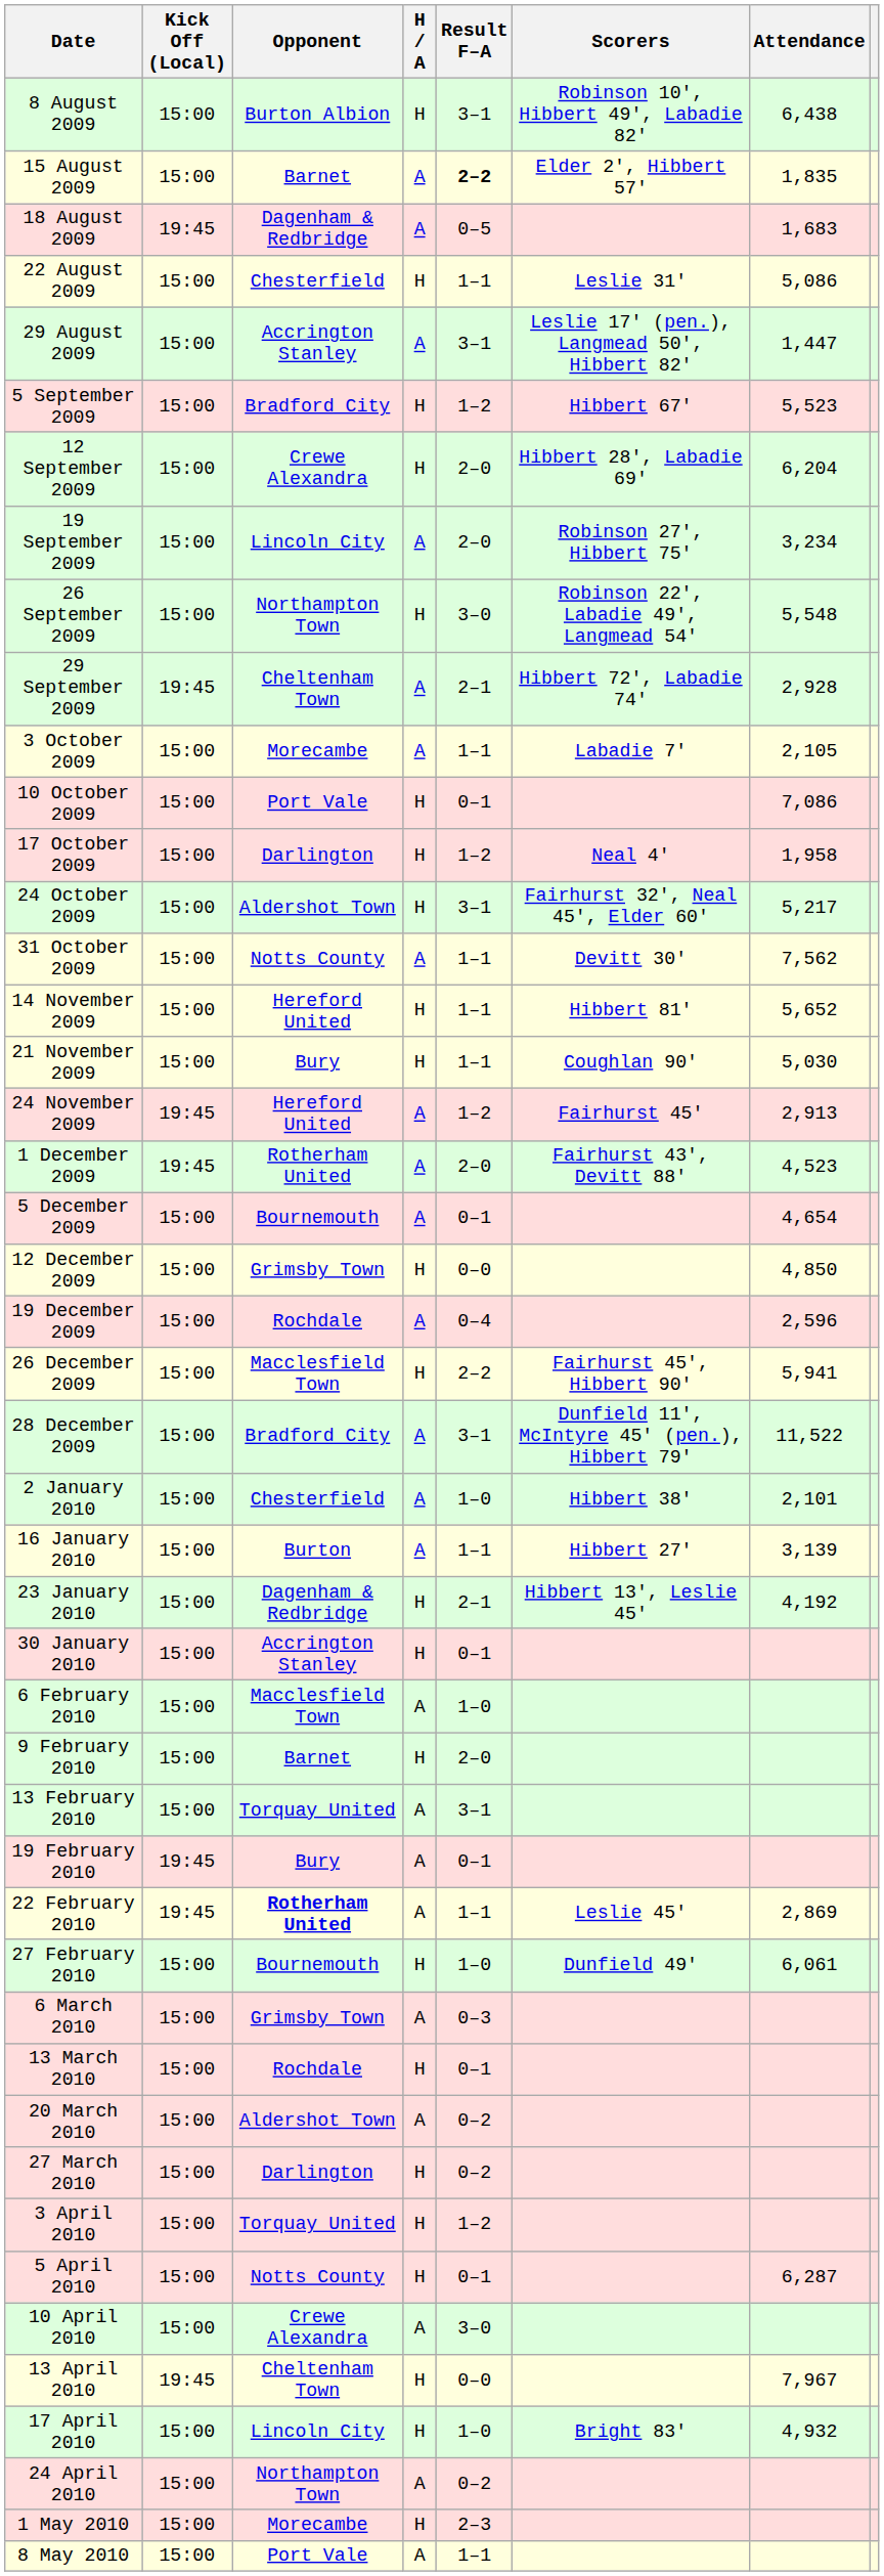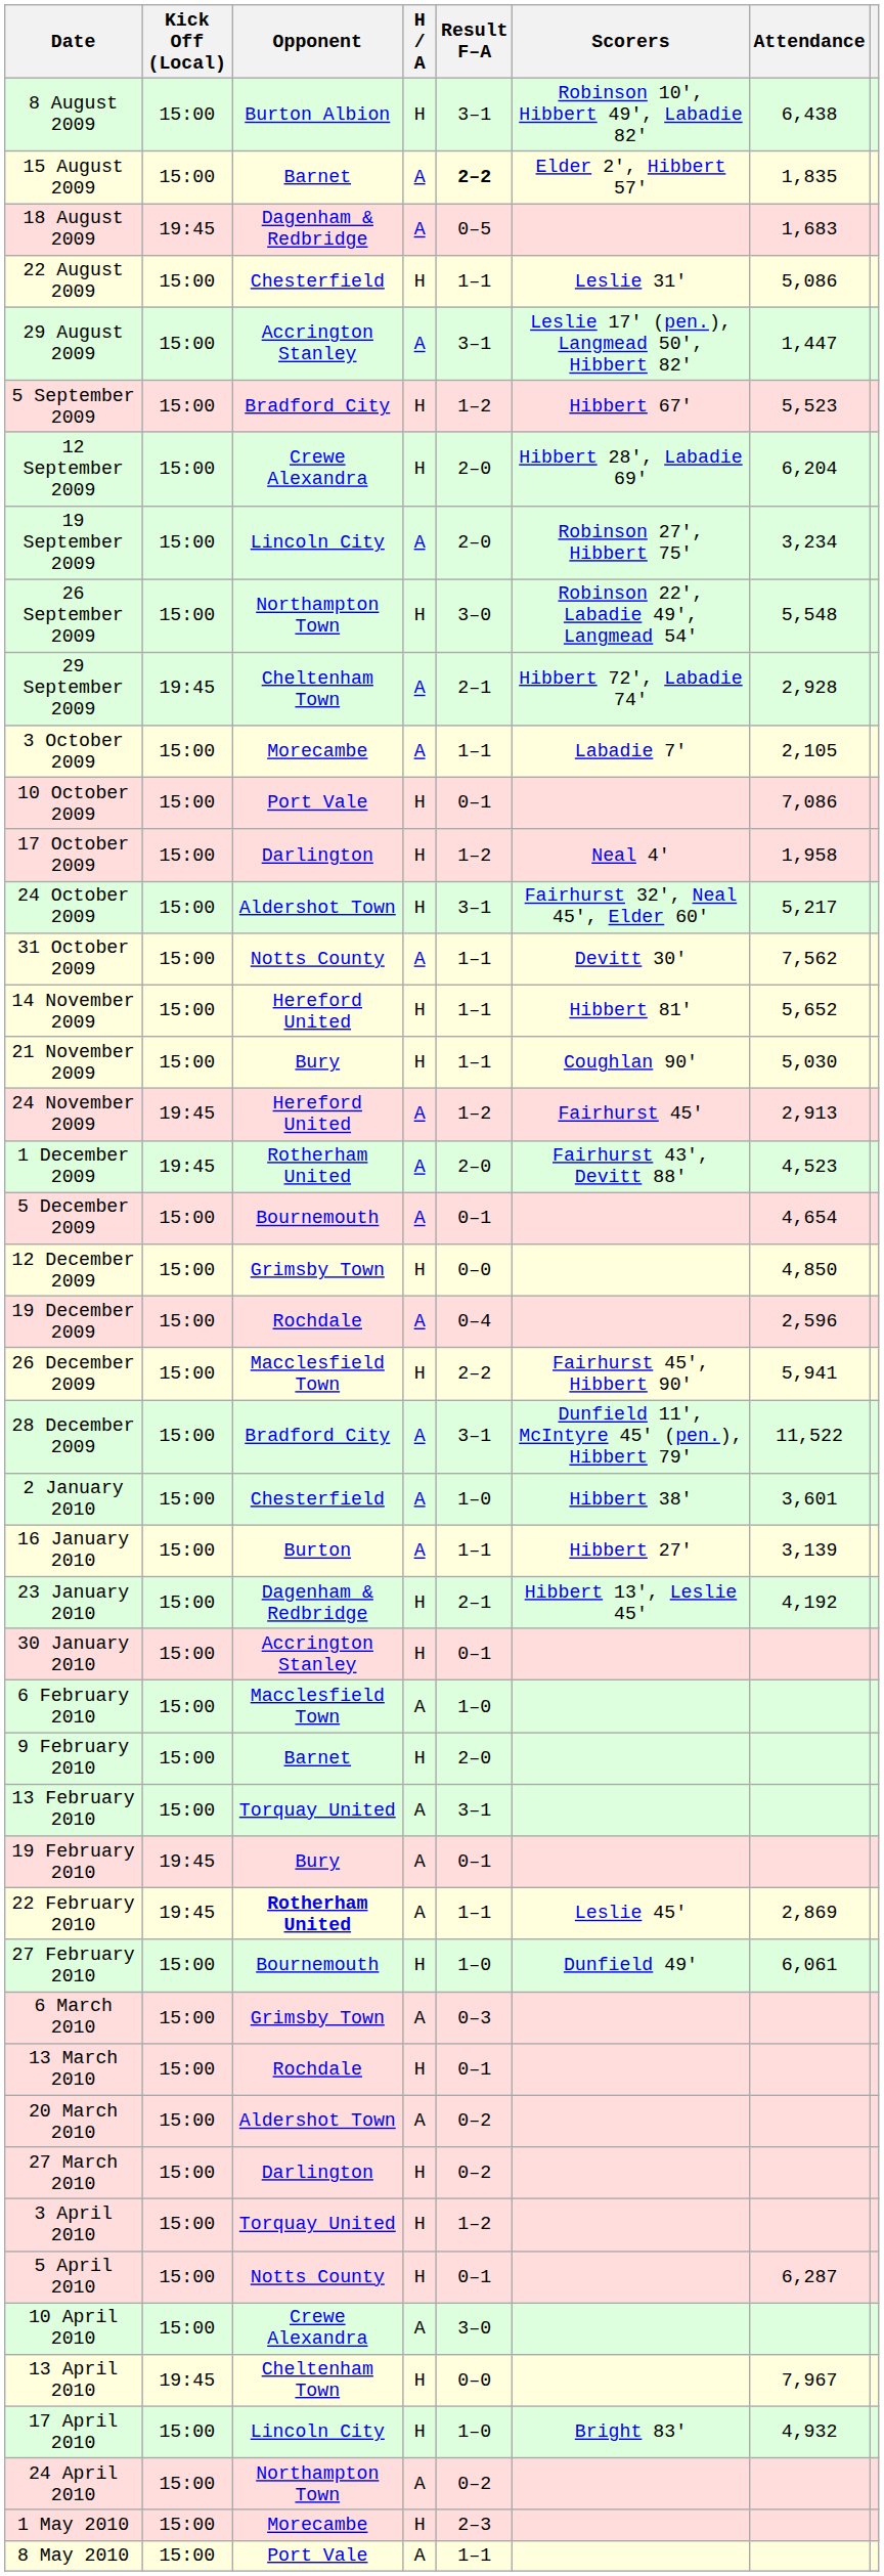2 January 2010 | Attendance: 2,101 -> 3,601
